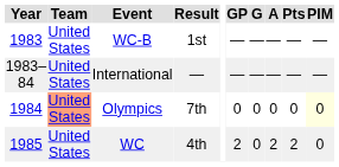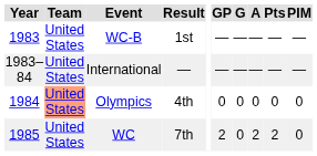Olympics | Result: 7th -> 4th
Olympics | PIM: lightyellow background -> no background
WC | Result: 4th -> 7th
